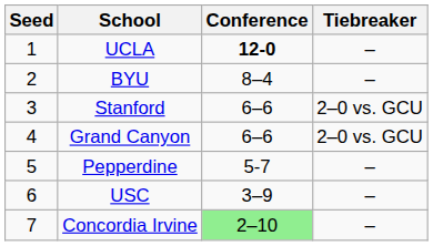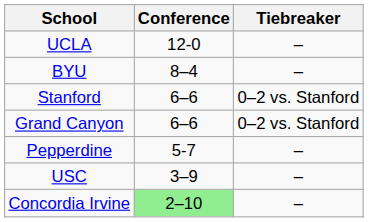- column: Seed | 1 | 2 | 3 | 4 | 5 | 6 | 7
UCLA | Conference: bold -> normal
Stanford | Tiebreaker: 2–0 vs. GCU -> 0–2 vs. Stanford
Grand Canyon | Tiebreaker: 2–0 vs. GCU -> 0–2 vs. Stanford
